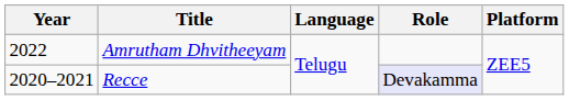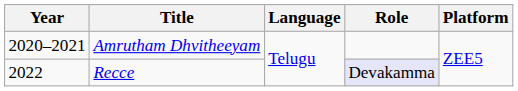Amrutham Dhvitheeyam | Year: 2022 -> 2020–2021
Recce | Year: 2020–2021 -> 2022
